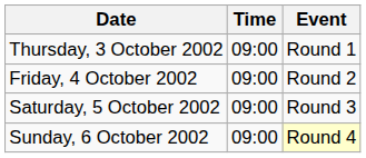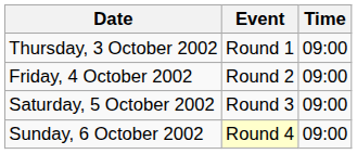columns swapped: Time <-> Event
